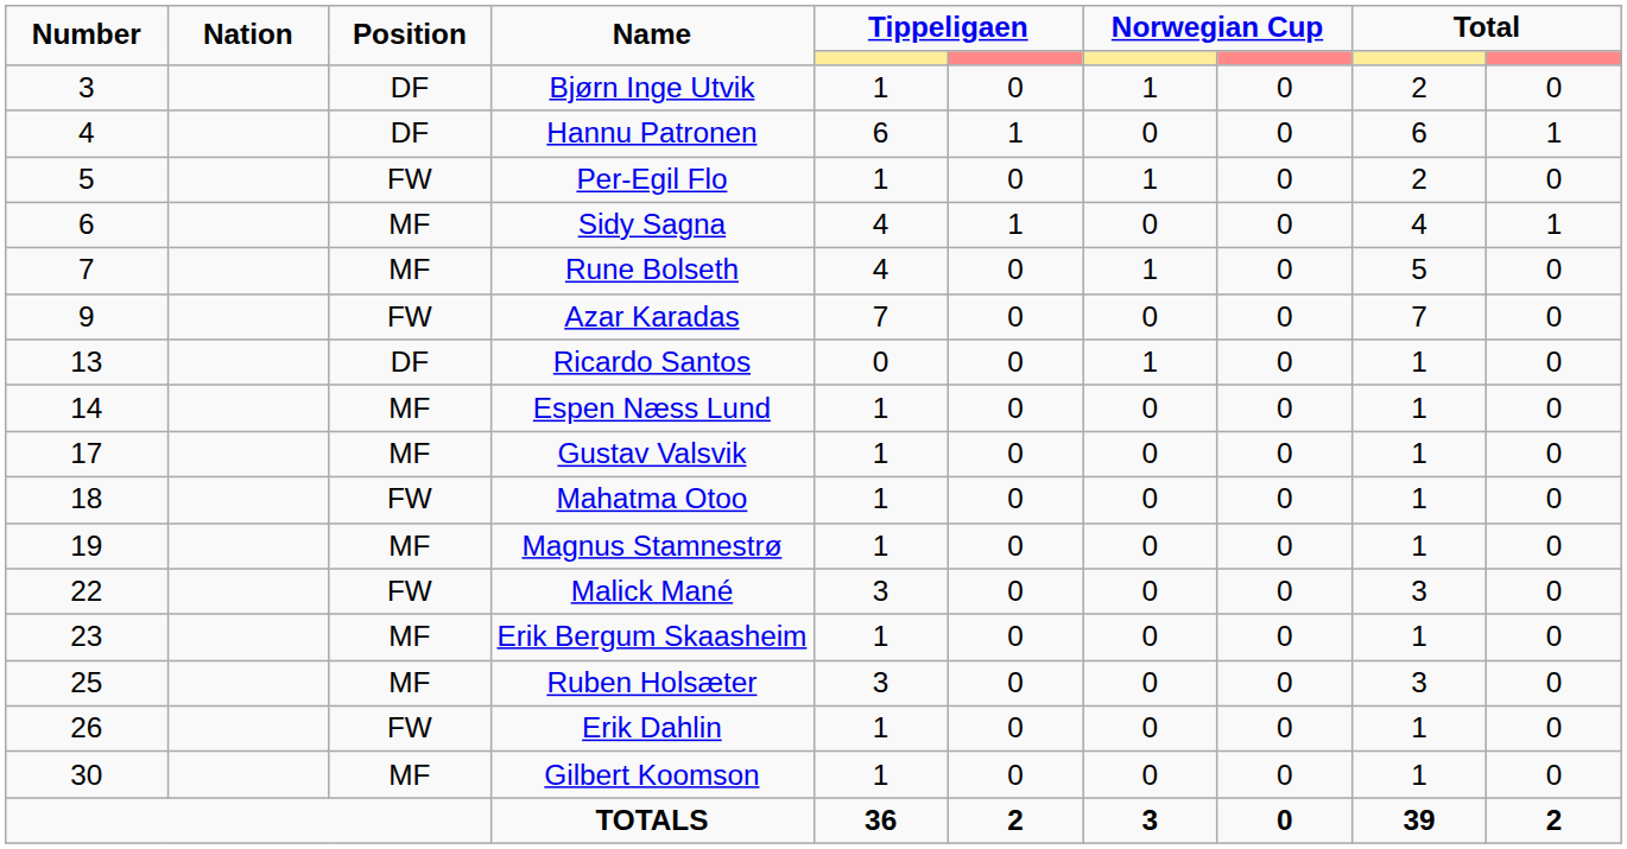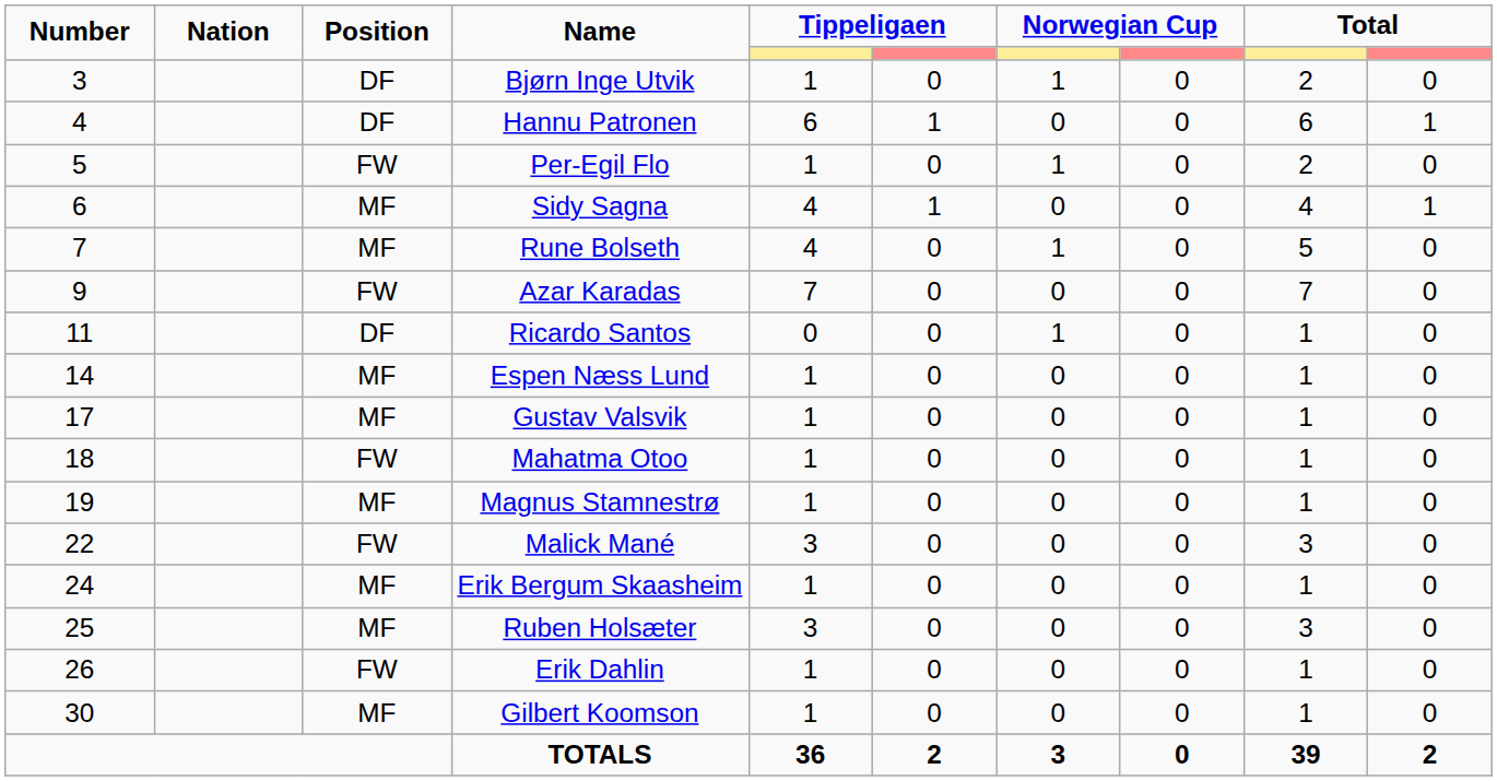Ricardo Santos | Number: 13 -> 11
Erik Bergum Skaasheim | Number: 23 -> 24
